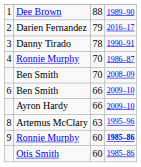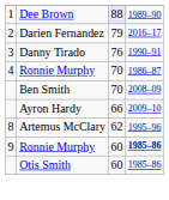1 | column 3: no background -> lavender background
3 | column 3: 78 -> 76
- row: 6 | Ben Smith | 66 | 2009–10
8 | column 3: 63 -> 62
